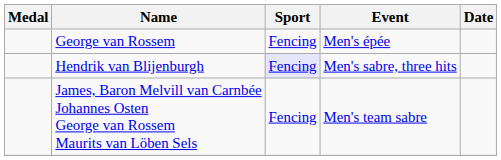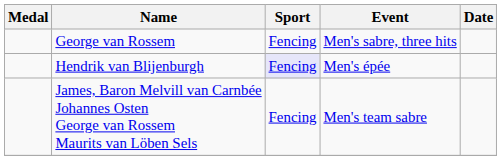George van Rossem | Event: Men's épée -> Men's sabre, three hits
Hendrik van Blijenburgh | Event: Men's sabre, three hits -> Men's épée
